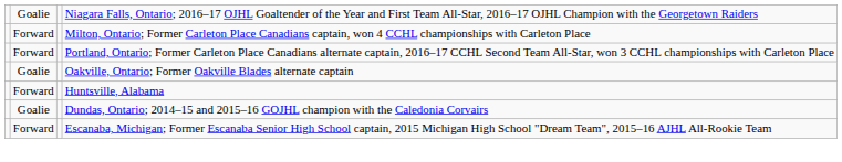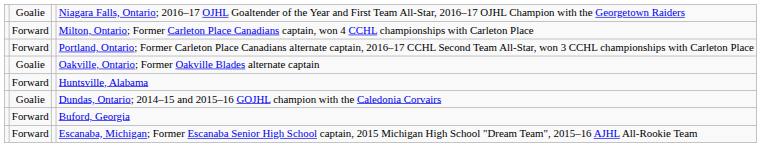+ row: Forward | Buford, Georgia
